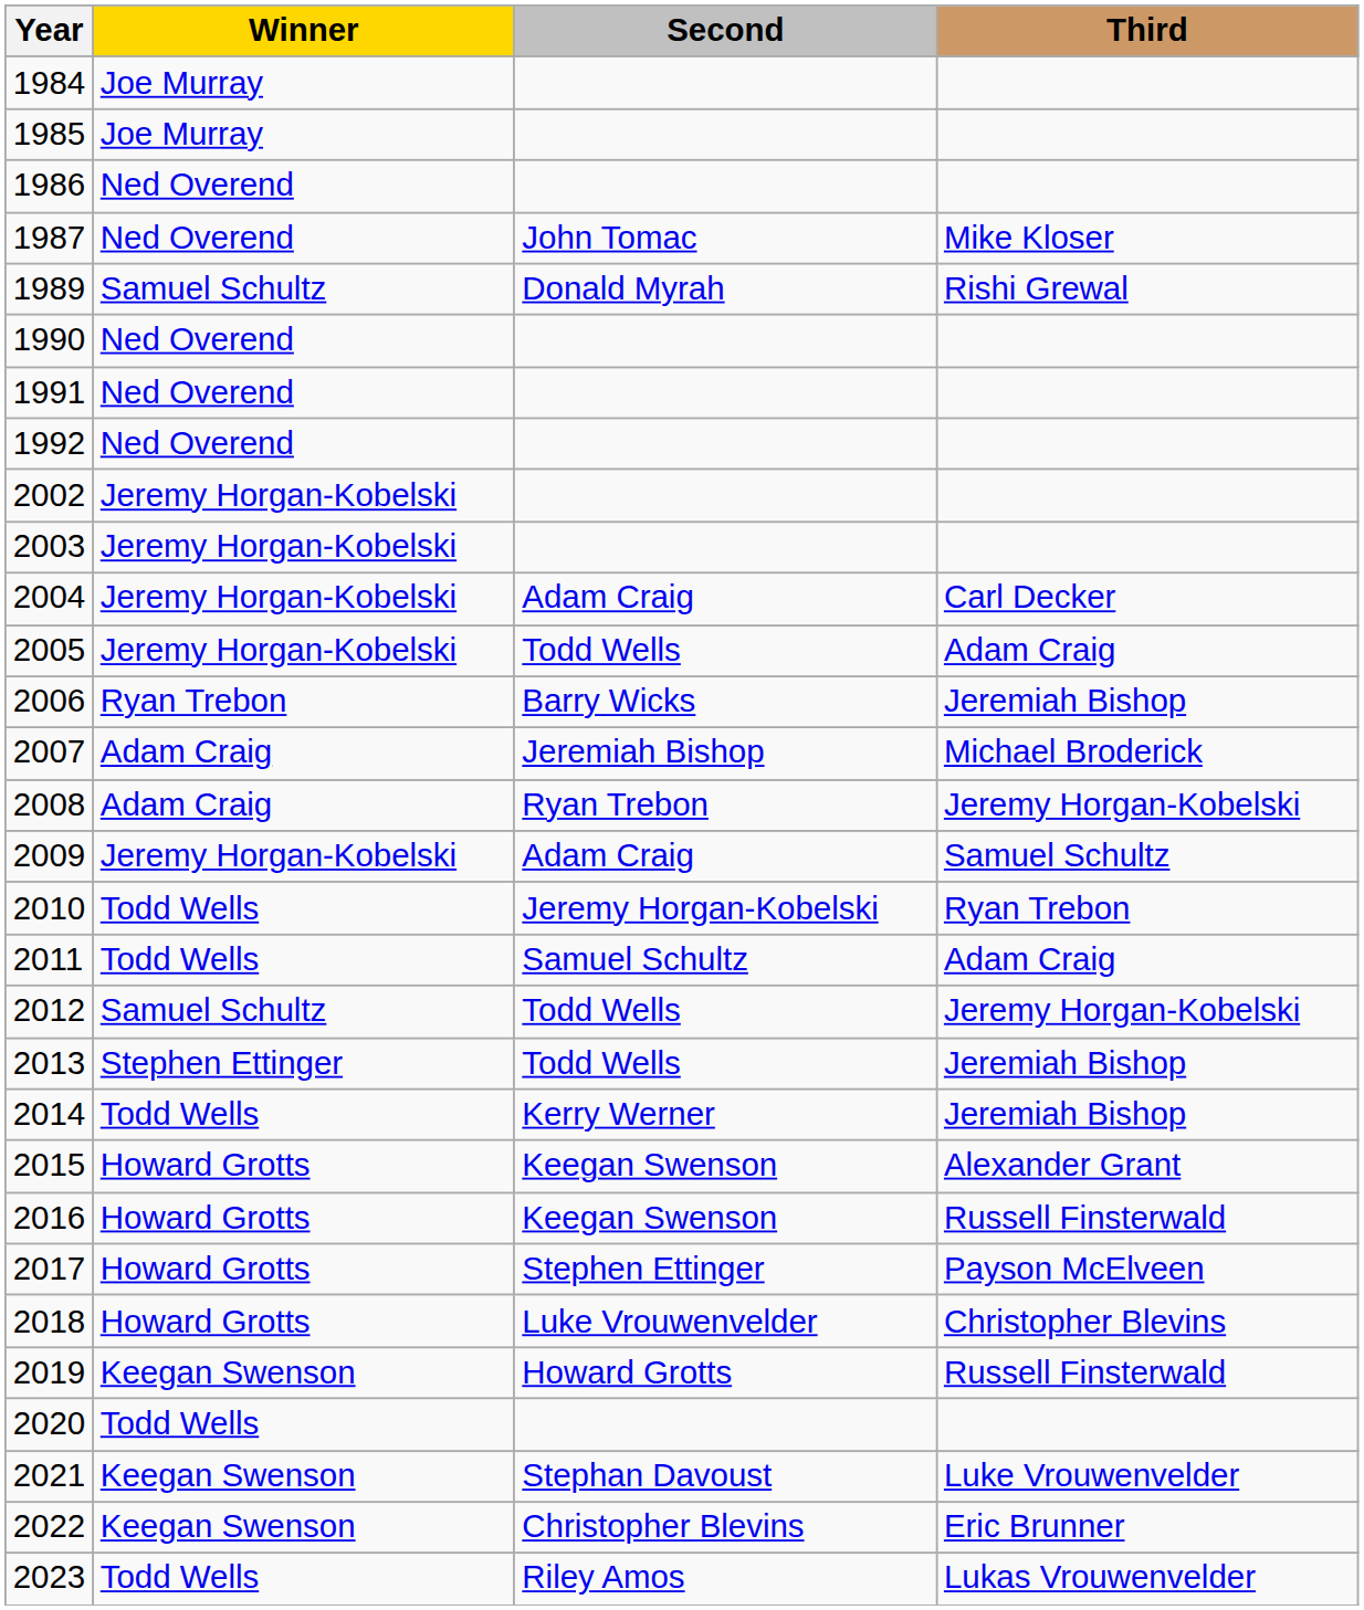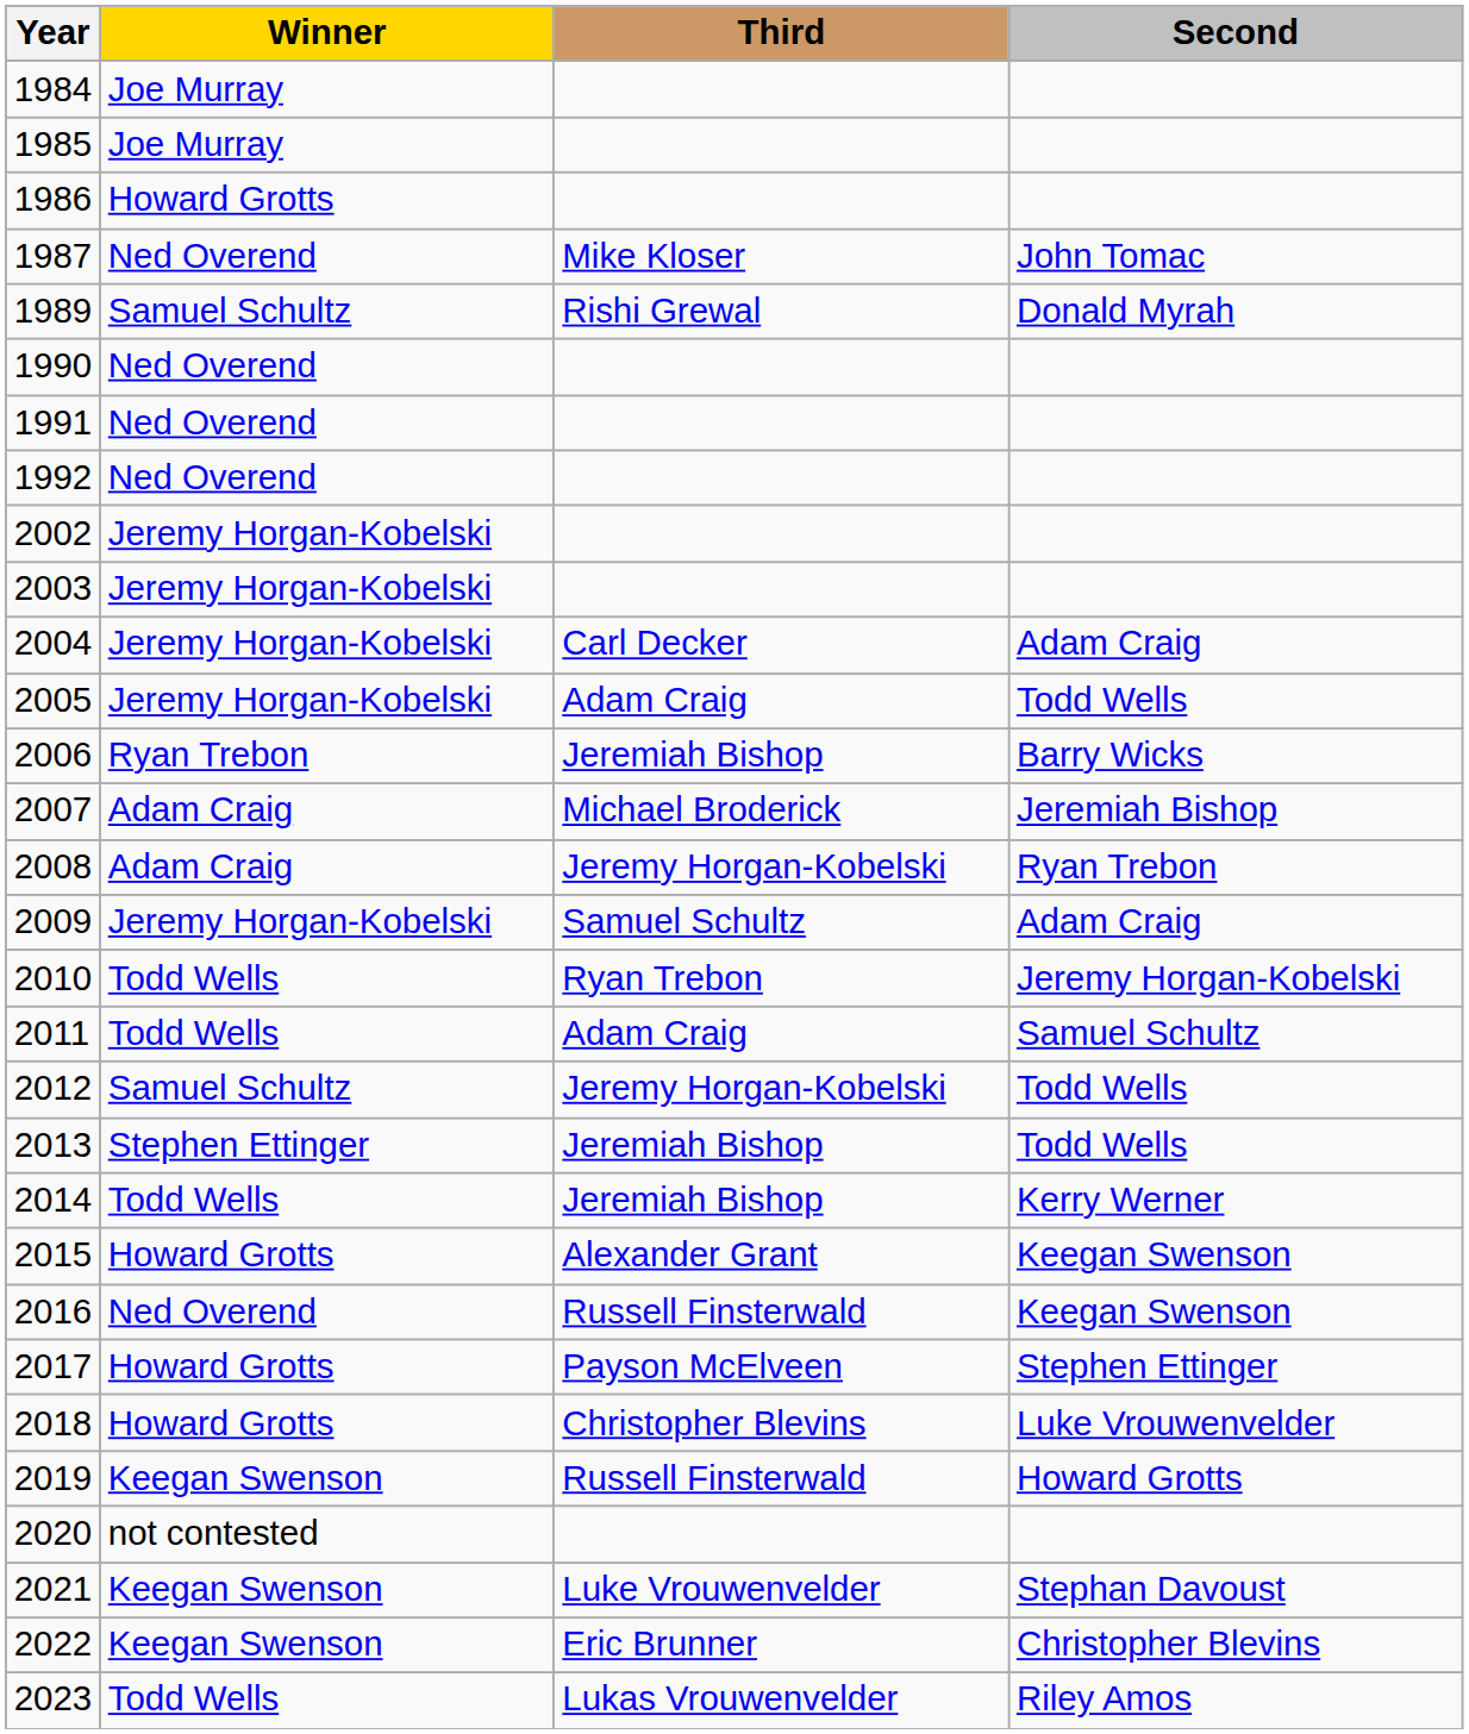columns swapped: Second <-> Third
1986 | Winner: Ned Overend -> Howard Grotts
2016 | Winner: Howard Grotts -> Ned Overend
2020 | Winner: Todd Wells -> not contested
